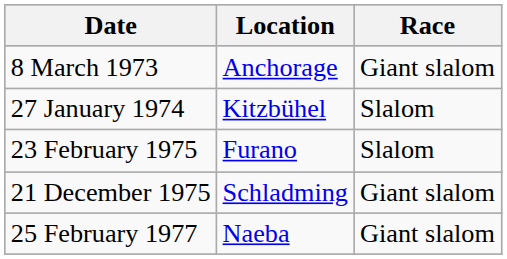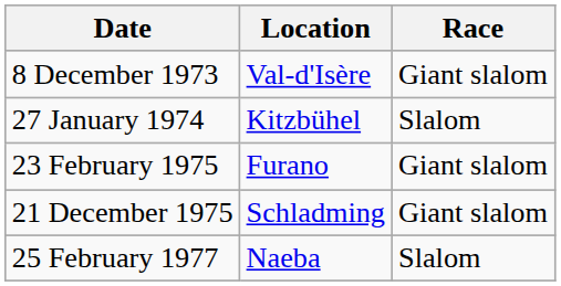- row: 8 March 1973 | Anchorage | Giant slalom
+ row: 8 December 1973 | Val-d'Isère | Giant slalom
23 February 1975 | Race: Slalom -> Giant slalom
25 February 1977 | Race: Giant slalom -> Slalom
